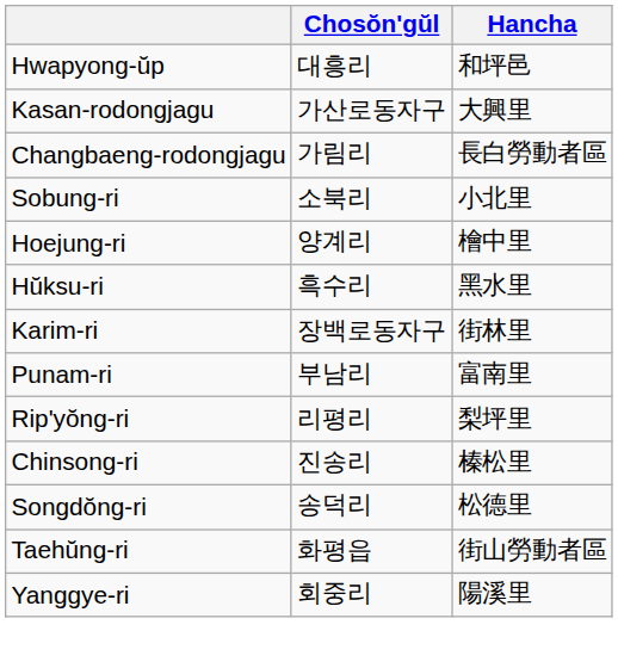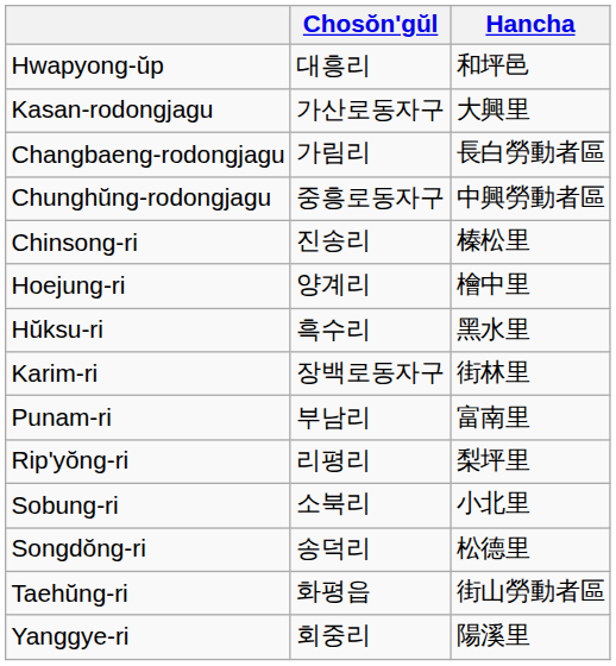+ row: Chunghŭng-rodongjagu | 중흥로동자구 | 中興勞動者區
rows swapped: Chinsong-ri <-> Sobung-ri
